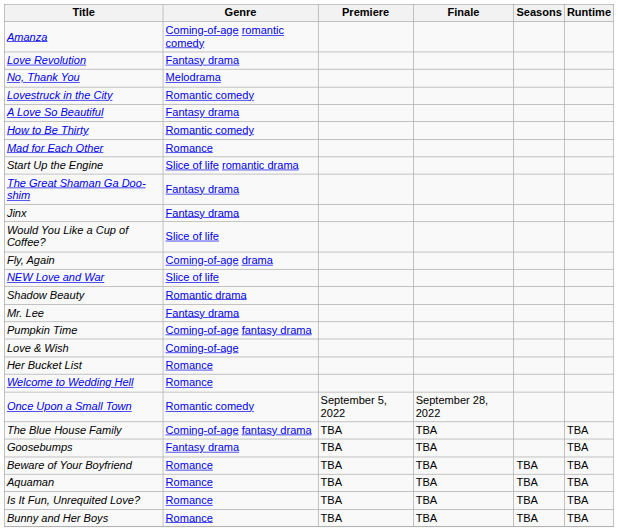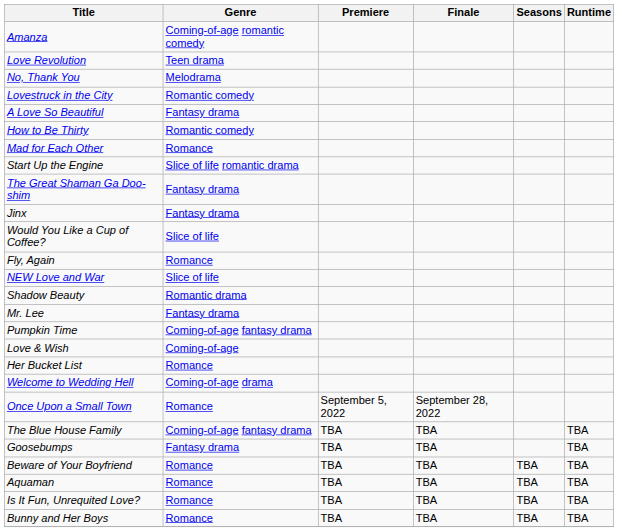Love Revolution | Genre: Fantasy drama -> Teen drama
Fly, Again | Genre: Coming-of-age drama -> Romance
Welcome to Wedding Hell | Genre: Romance -> Coming-of-age drama
Once Upon a Small Town | Genre: Romantic comedy -> Romance
